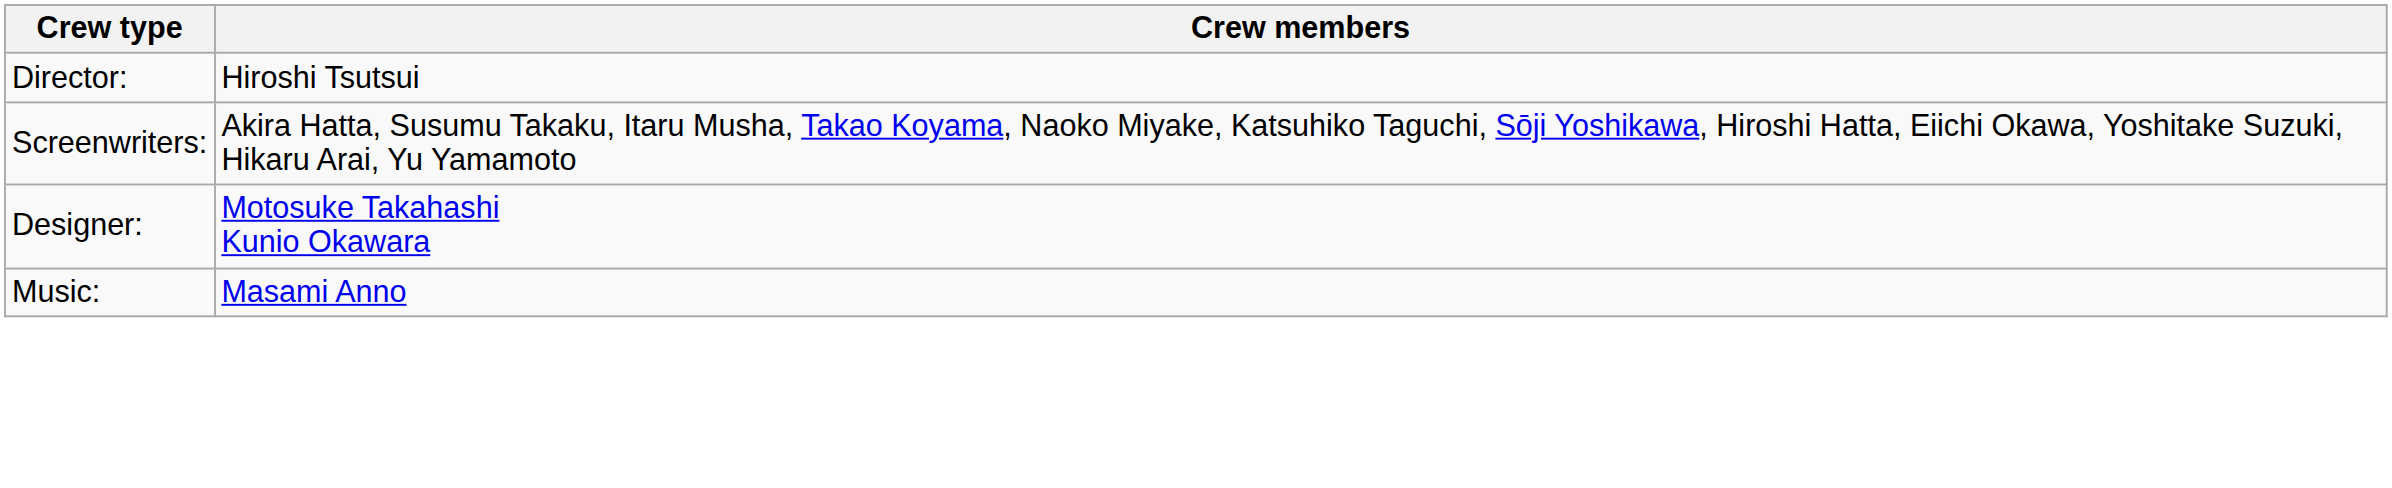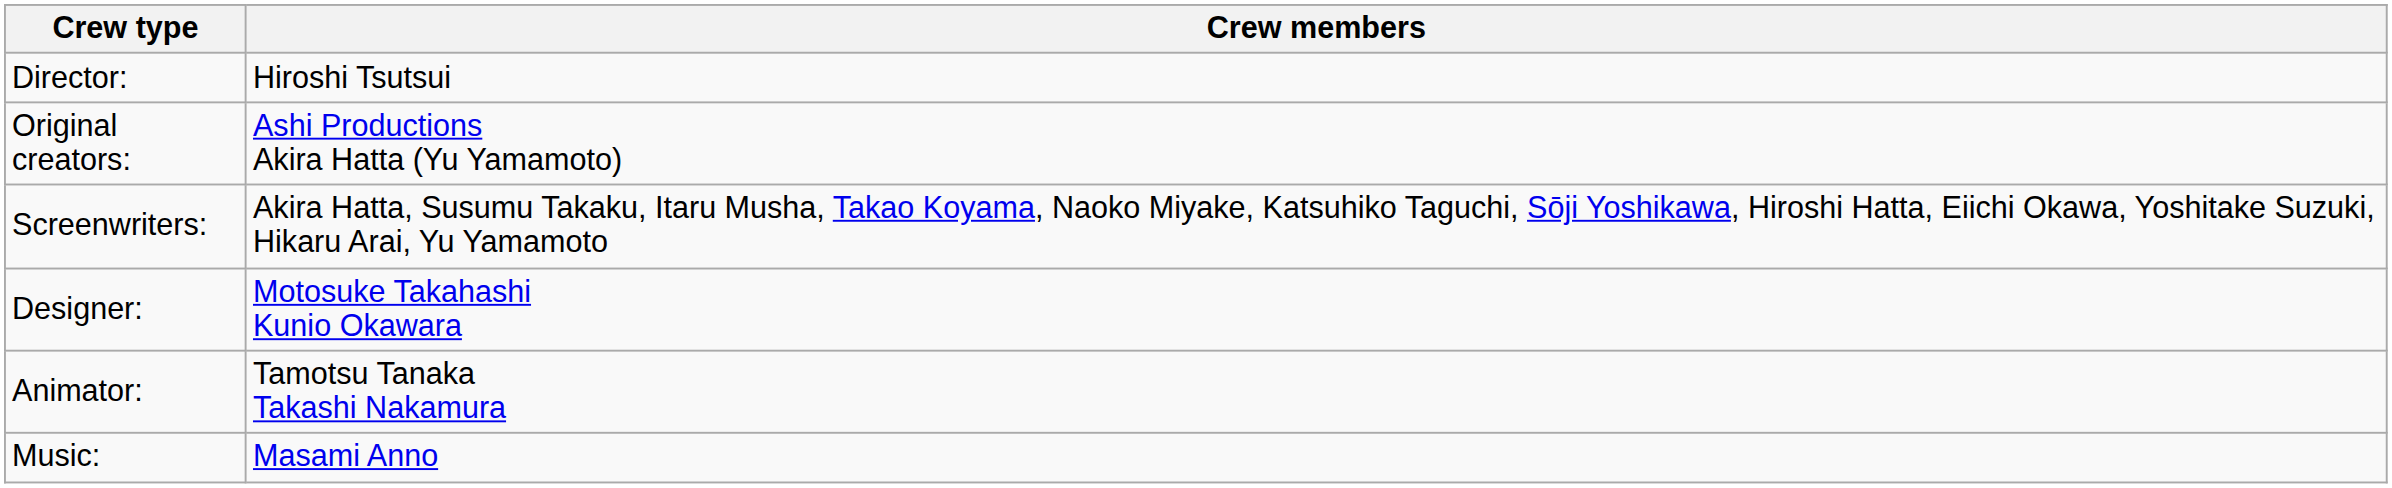+ row: Original creators: | Ashi Productions Akira Hatta (Yu Yamamoto)
+ row: Animator: | Tamotsu Tanaka Takashi Nakamura
